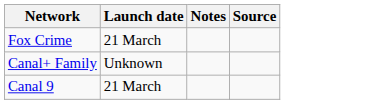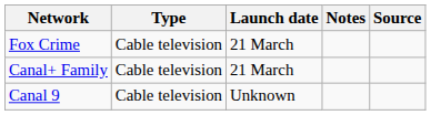+ column: Type | Cable television | Cable television | Cable television
Canal+ Family | Launch date: Unknown -> 21 March
Canal 9 | Launch date: 21 March -> Unknown
